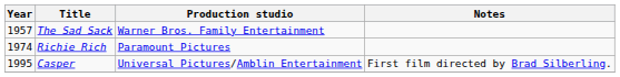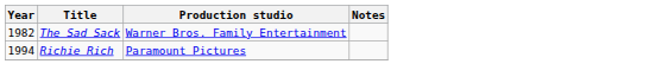The Sad Sack | Year: 1957 -> 1982
Richie Rich | Year: 1974 -> 1994
- row: 1995 | Casper | Universal Pictures/Amblin Entertainment | First film directed by Brad Silberling.
